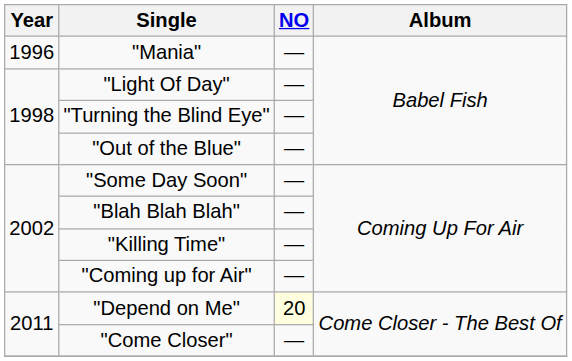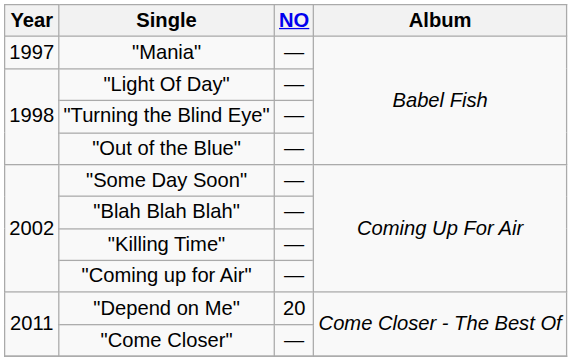"Mania" | Year: 1996 -> 1997
"Depend on Me" | NO: lightyellow background -> no background
